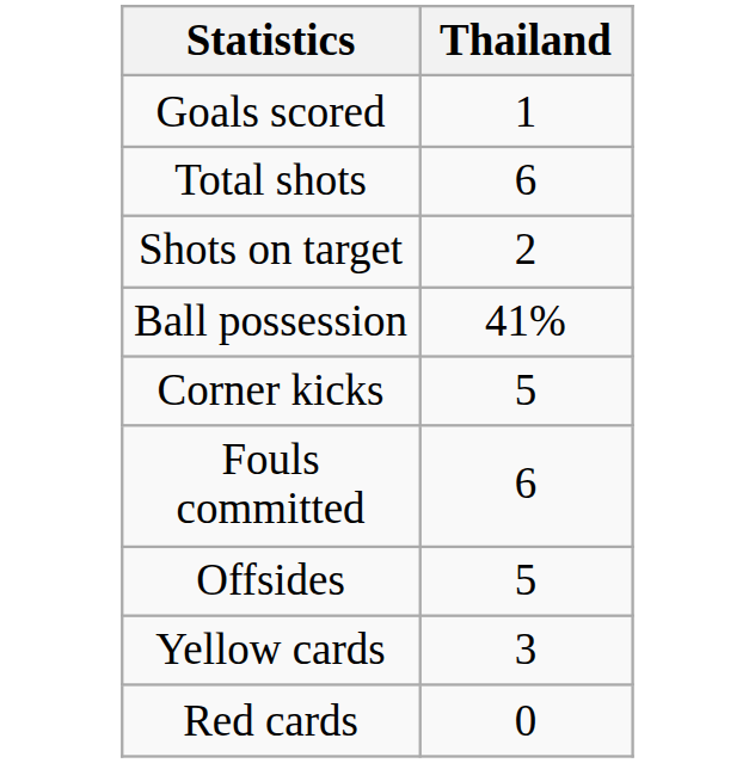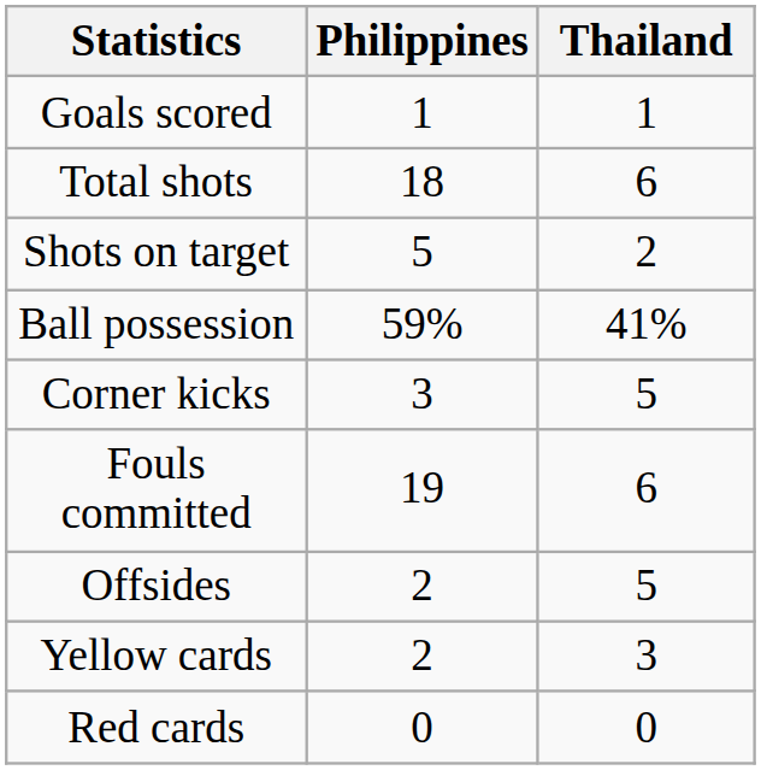+ column: Philippines | 1 | 18 | 5 | 59% | 3 | 19 | 2 | 2 | 0
